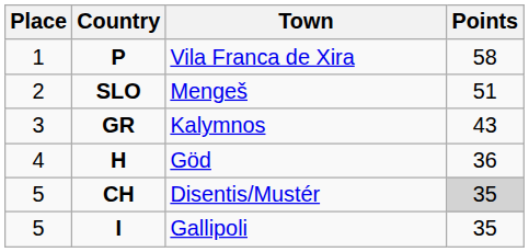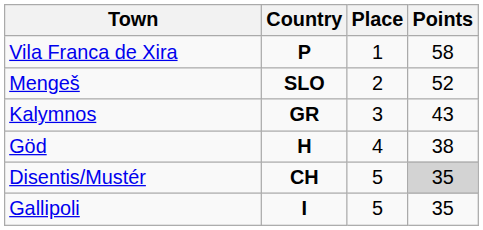columns swapped: Place <-> Town
SLO | Points: 51 -> 52
H | Points: 36 -> 38
